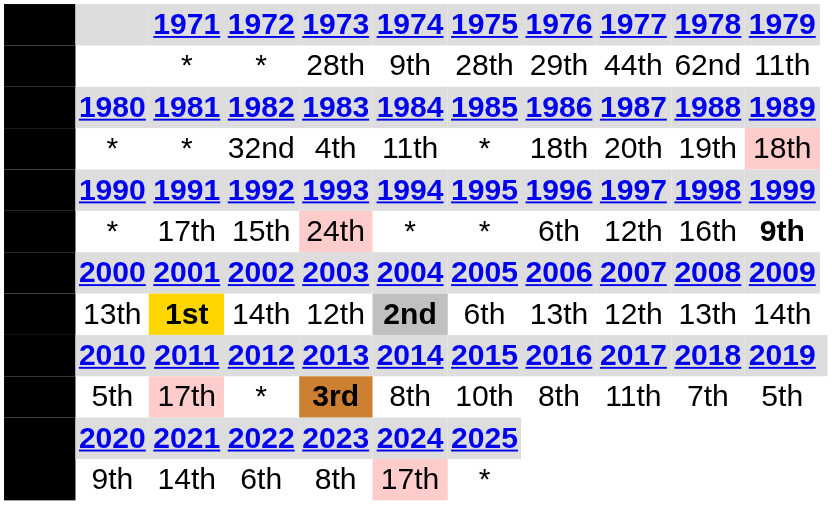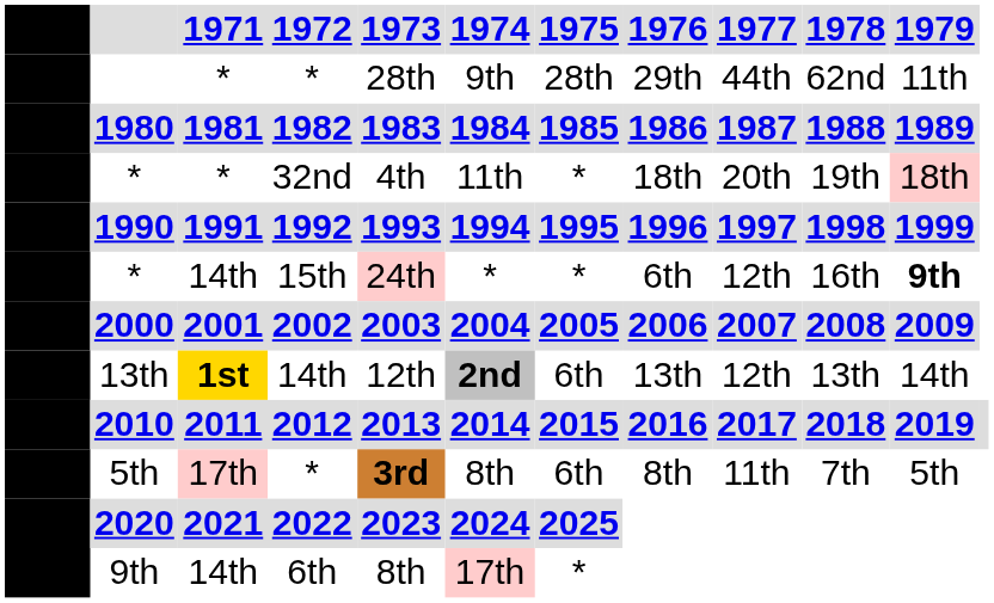15th | 1971: 17th -> 14th
5th / * | 1975: 10th -> 6th
